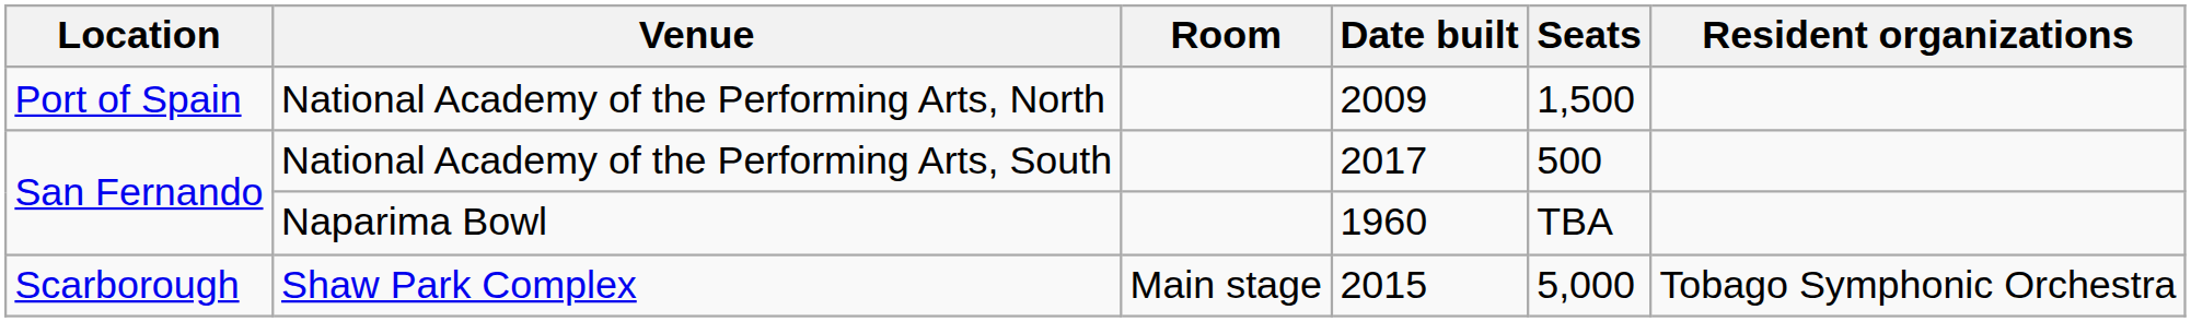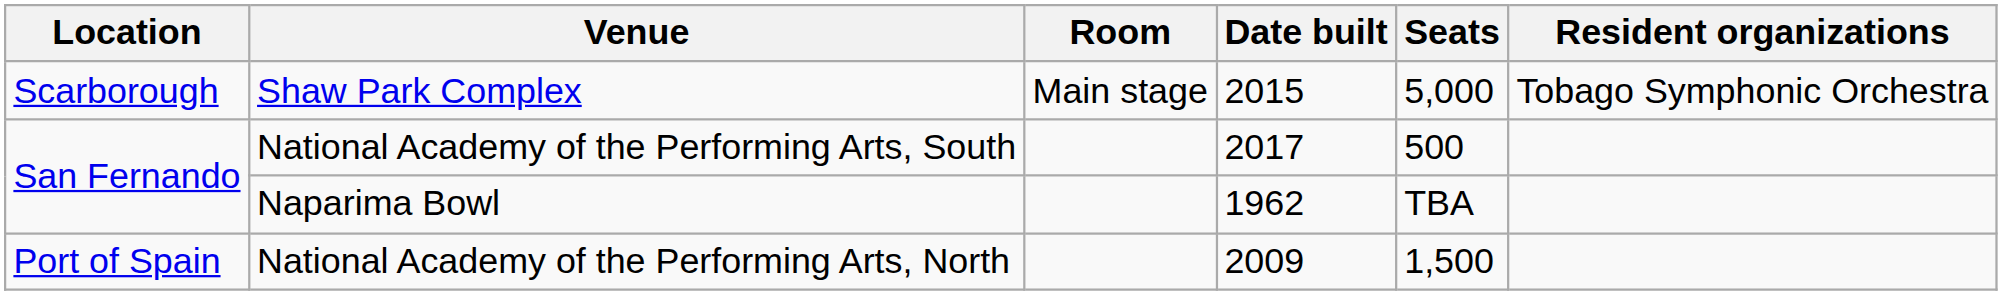rows swapped: National Academy of the Performing Arts, North <-> Shaw Park Complex
Naparima Bowl | Date built: 1960 -> 1962
